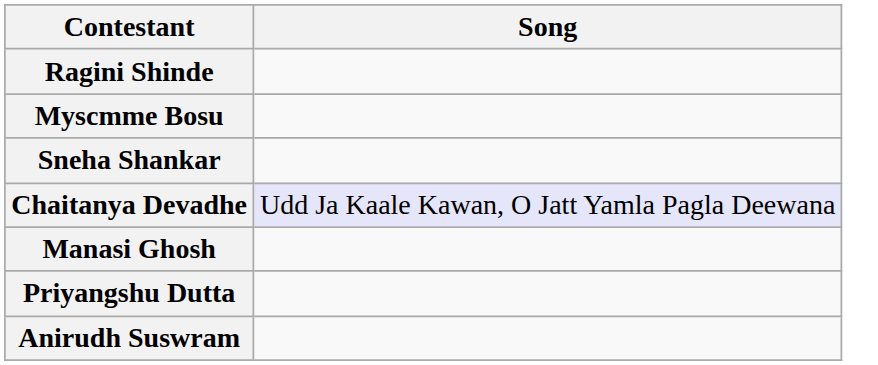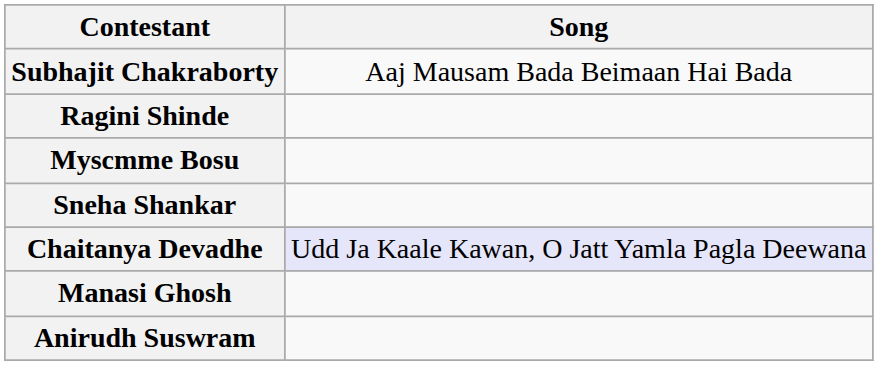+ row: Subhajit Chakraborty | Aaj Mausam Bada Beimaan Hai Bada
- row: Priyangshu Dutta
